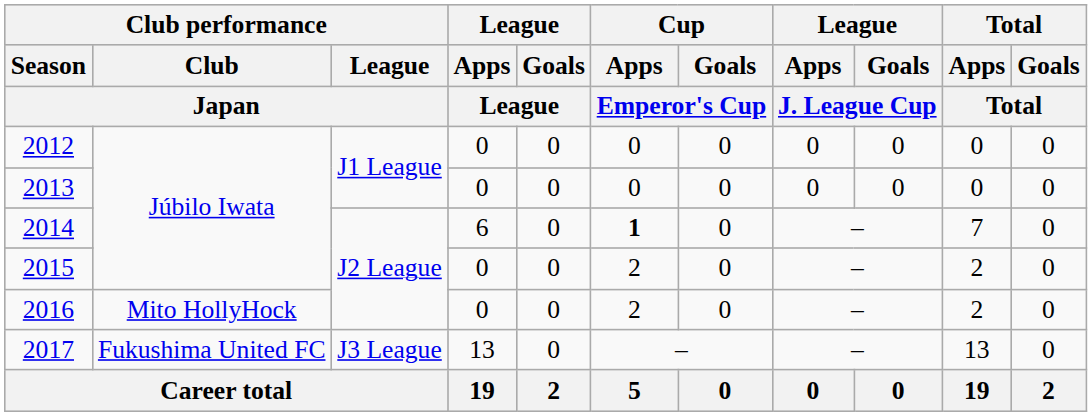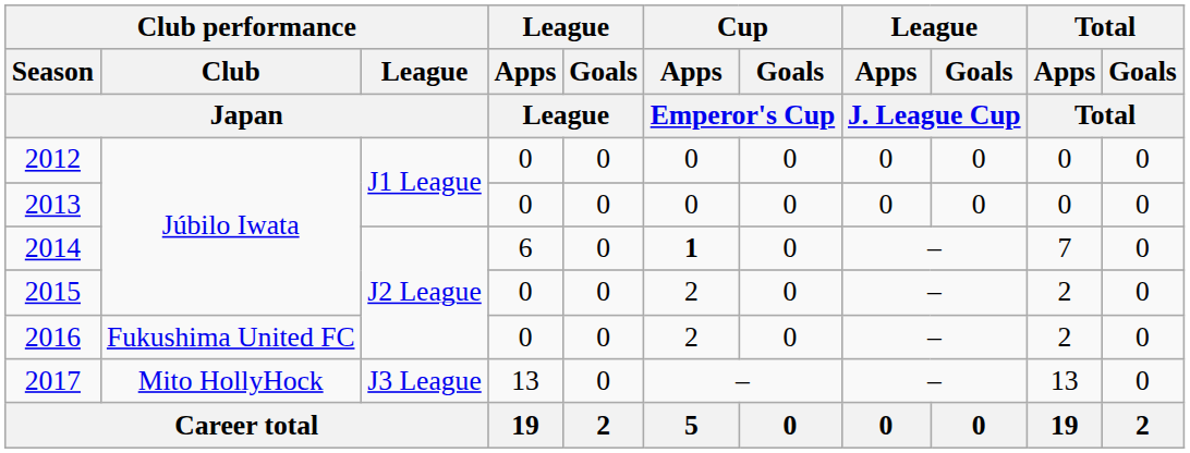2016 | Club performance / Club / Japan: Mito HollyHock -> Fukushima United FC
2017 | Club performance / Club / Japan: Fukushima United FC -> Mito HollyHock
